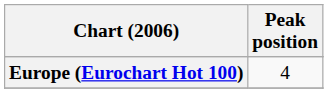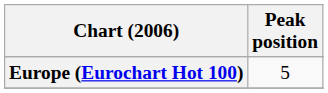Europe (Eurochart Hot 100) | Peak position: 4 -> 5
